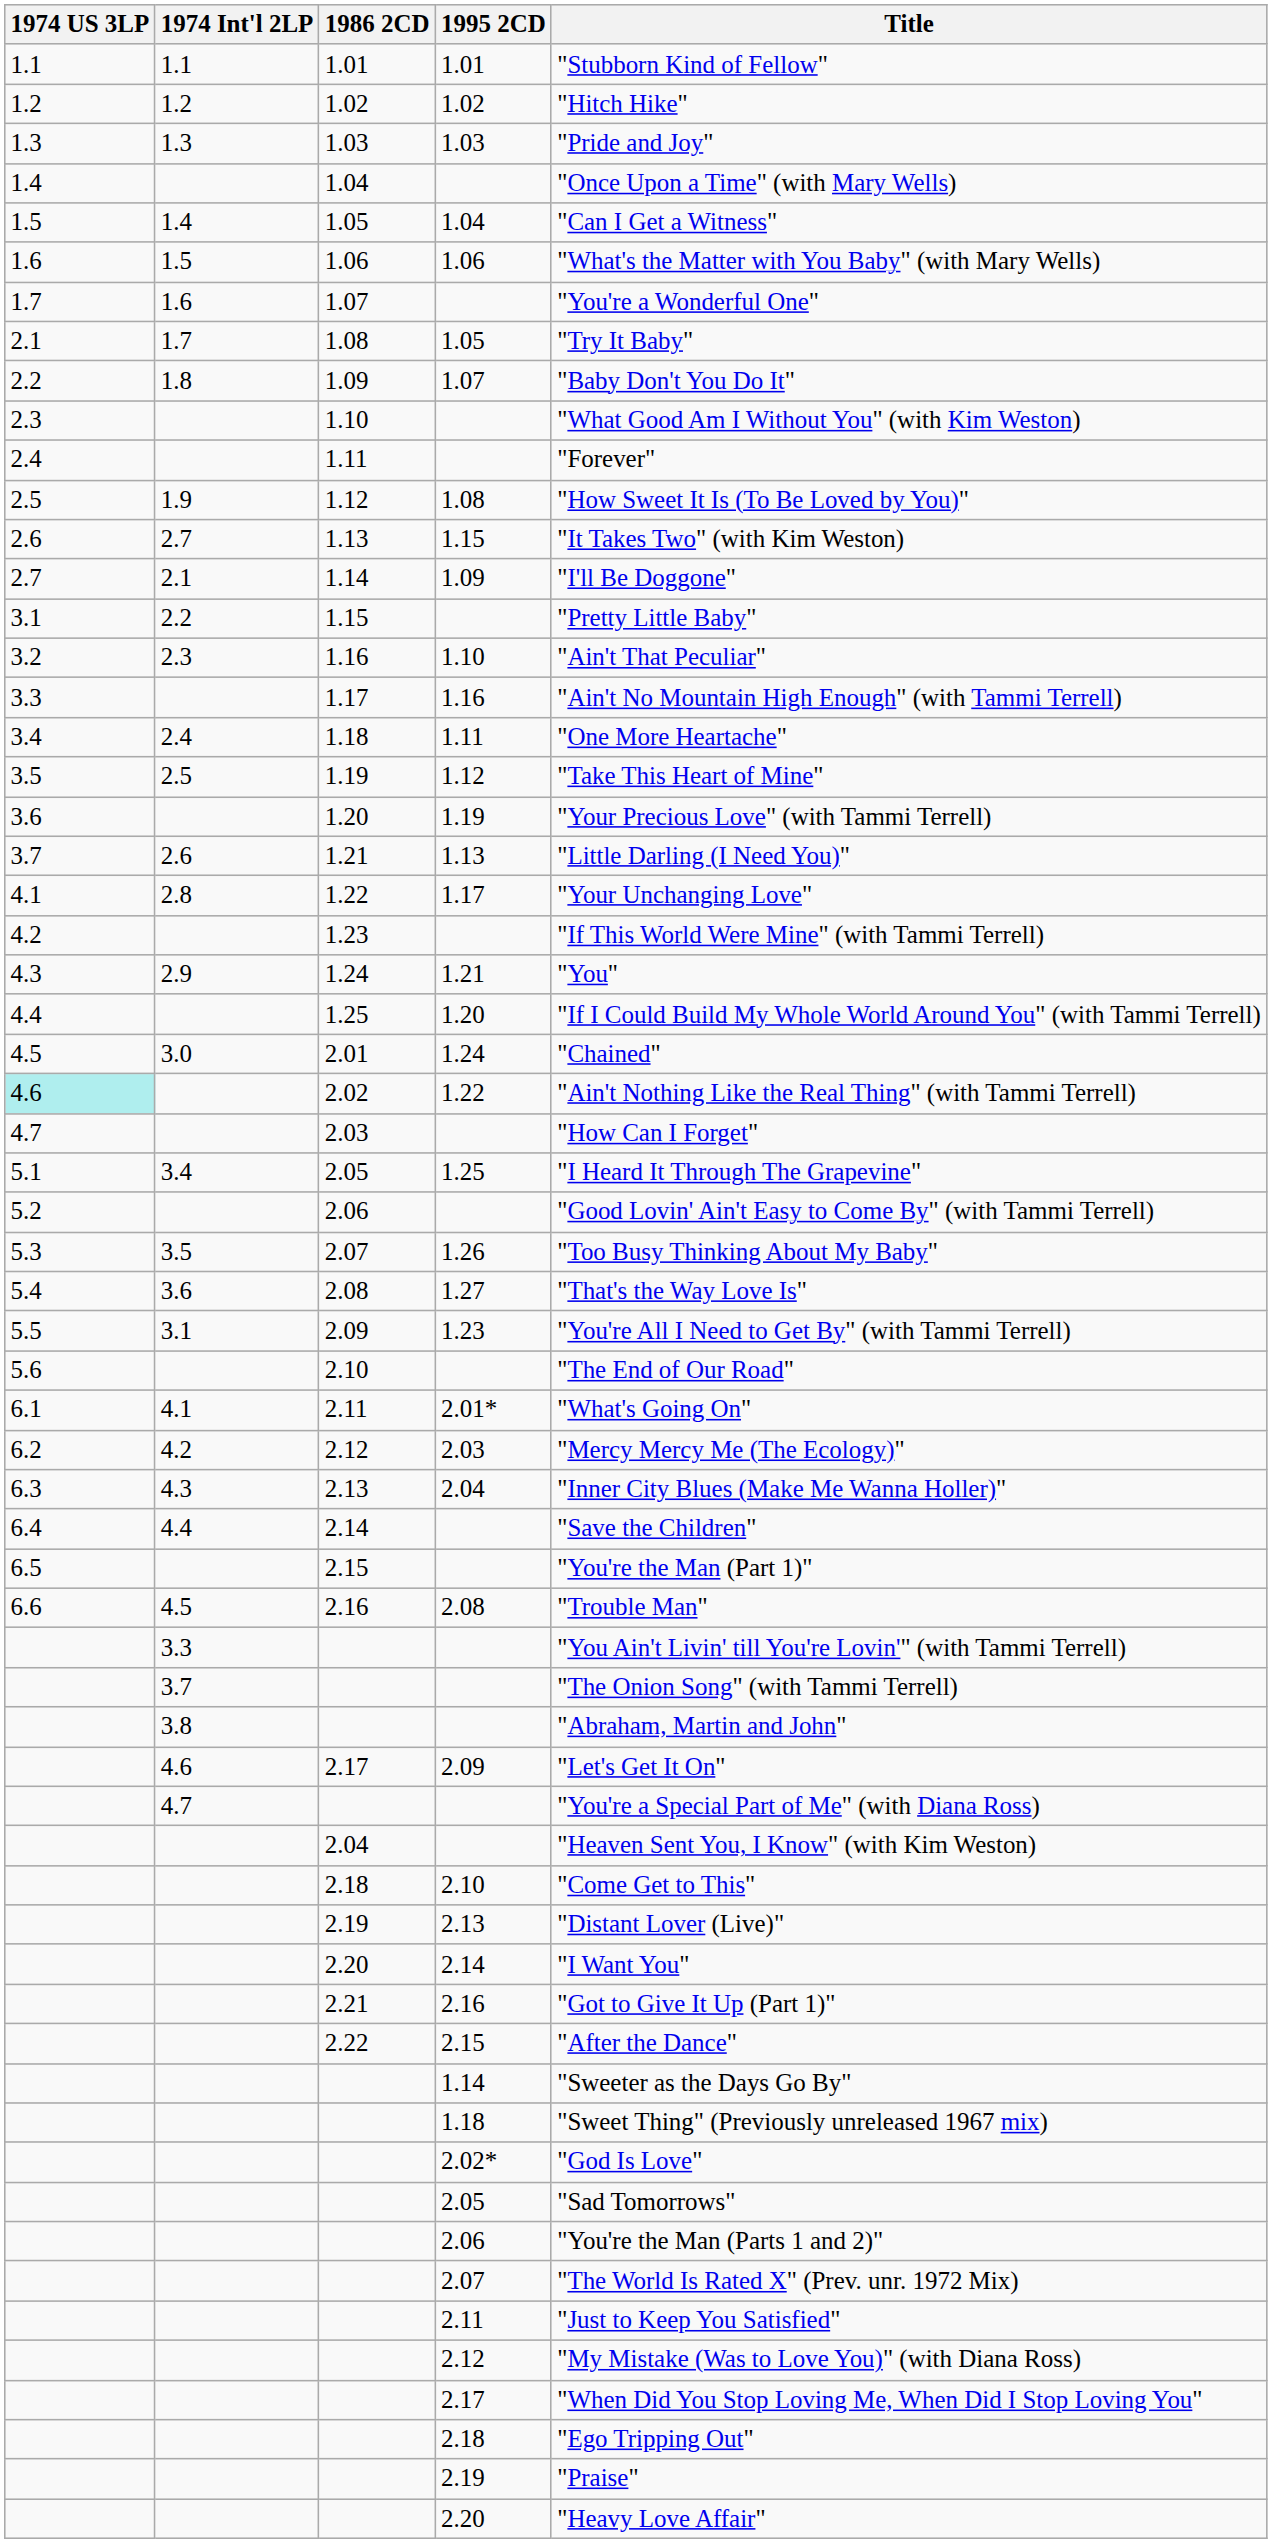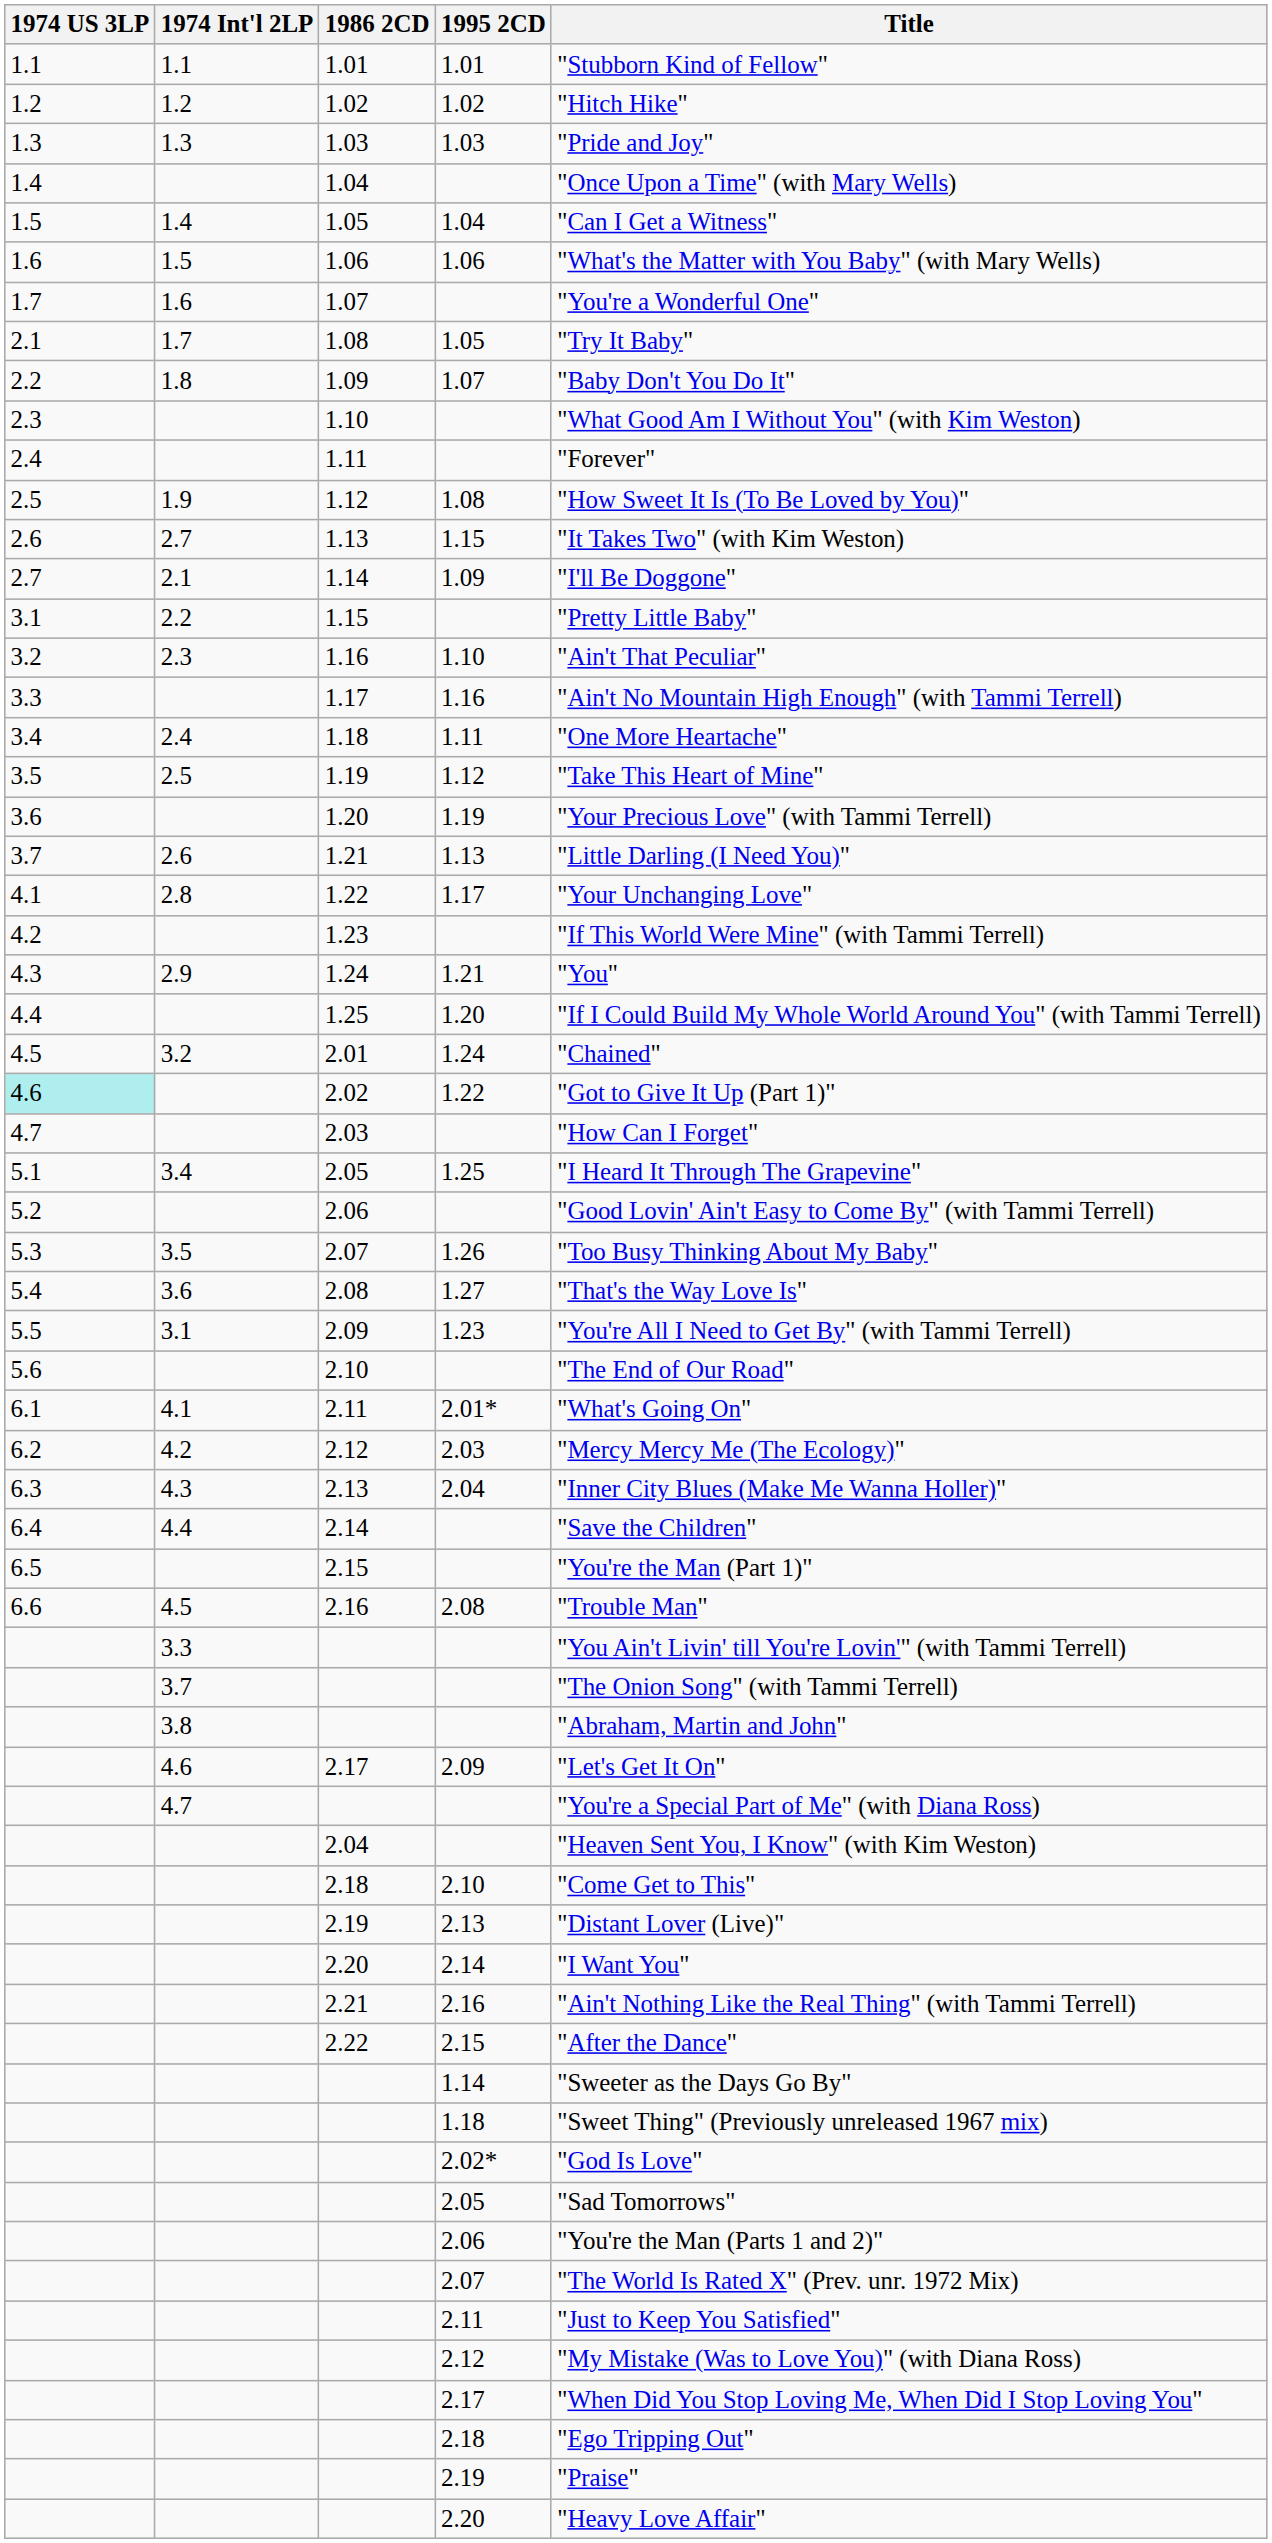2.01 | 1974 Int'l 2LP: 3.0 -> 3.2
2.02 | Title: "Ain't Nothing Like the Real Thing" (with Tammi Terrell) -> "Got to Give It Up (Part 1)"
2.21 | Title: "Got to Give It Up (Part 1)" -> "Ain't Nothing Like the Real Thing" (with Tammi Terrell)
